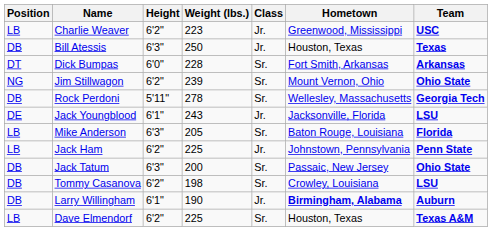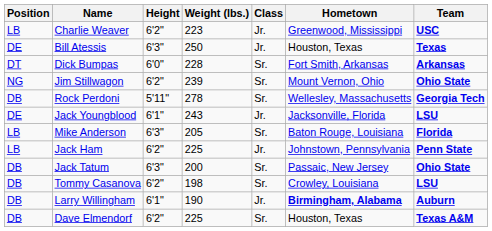Bill Atessis | Position: DB -> DE
Dave Elmendorf | Position: LB -> DB
